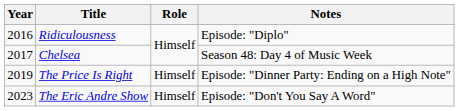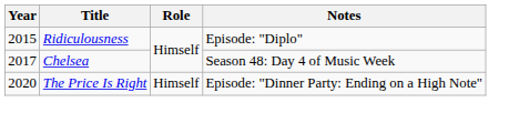Ridiculousness | Year: 2016 -> 2015
The Price Is Right | Year: 2019 -> 2020
- row: 2023 | The Eric Andre Show | Himself | Episode: "Don't You Say A Word"
